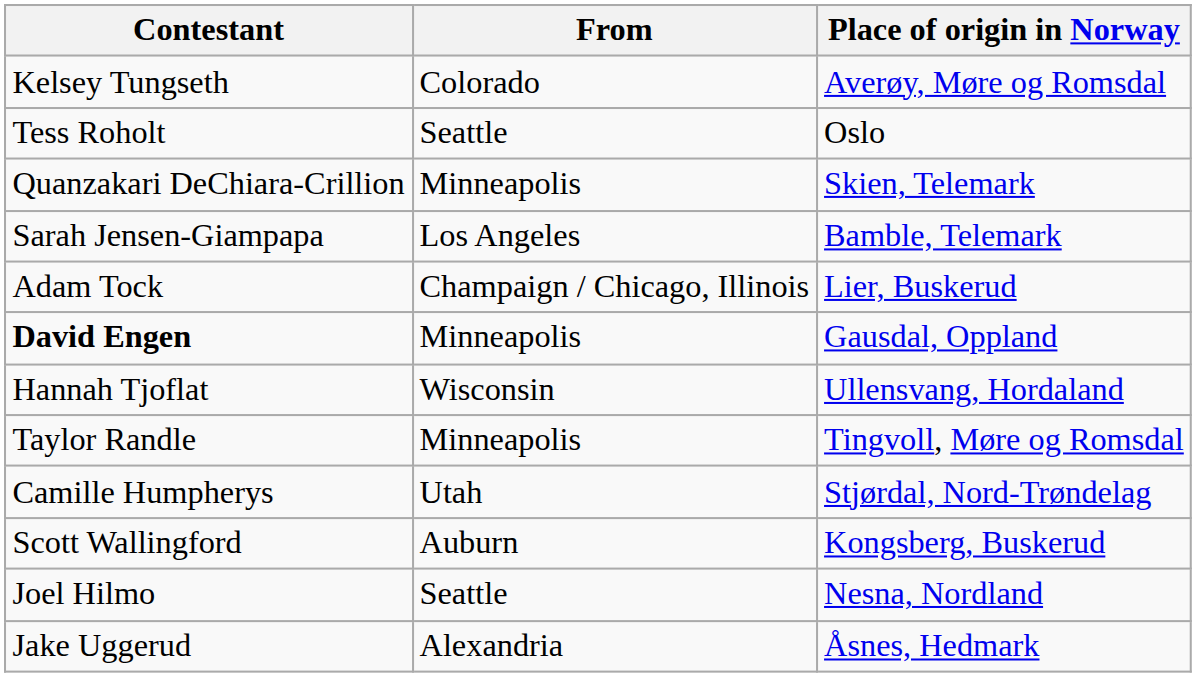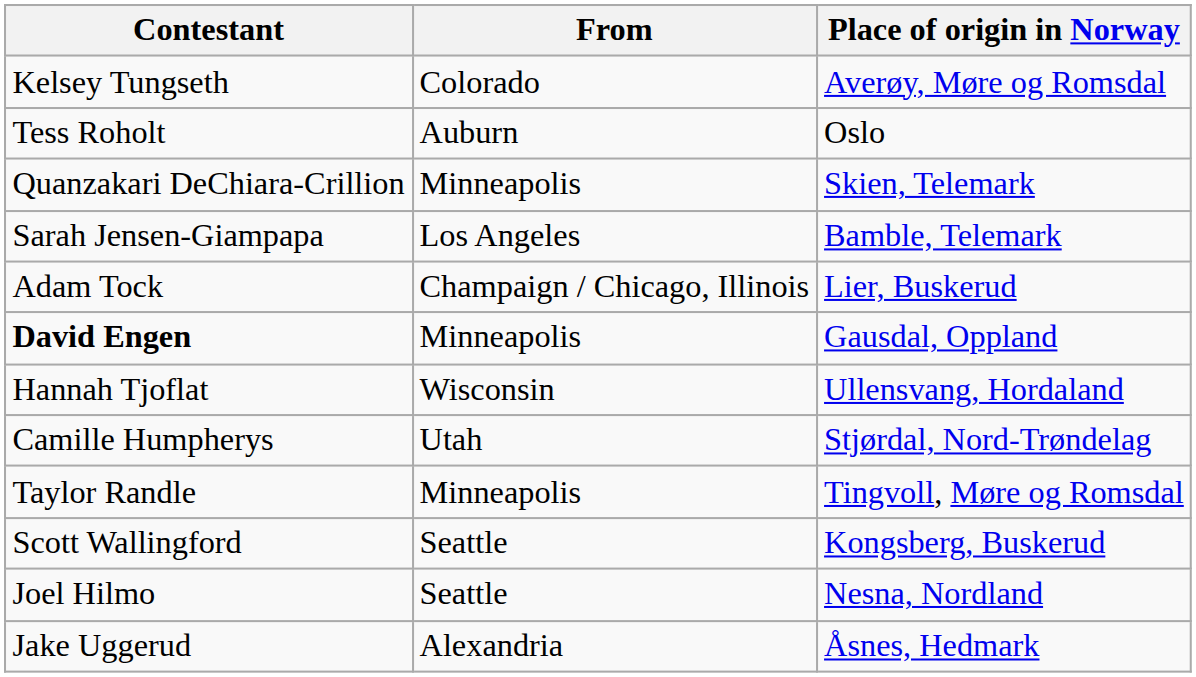Tess Roholt | From: Seattle -> Auburn
rows swapped: Taylor Randle <-> Camille Humpherys
Scott Wallingford | From: Auburn -> Seattle
